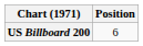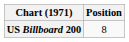US Billboard 200 | Position: 6 -> 8
